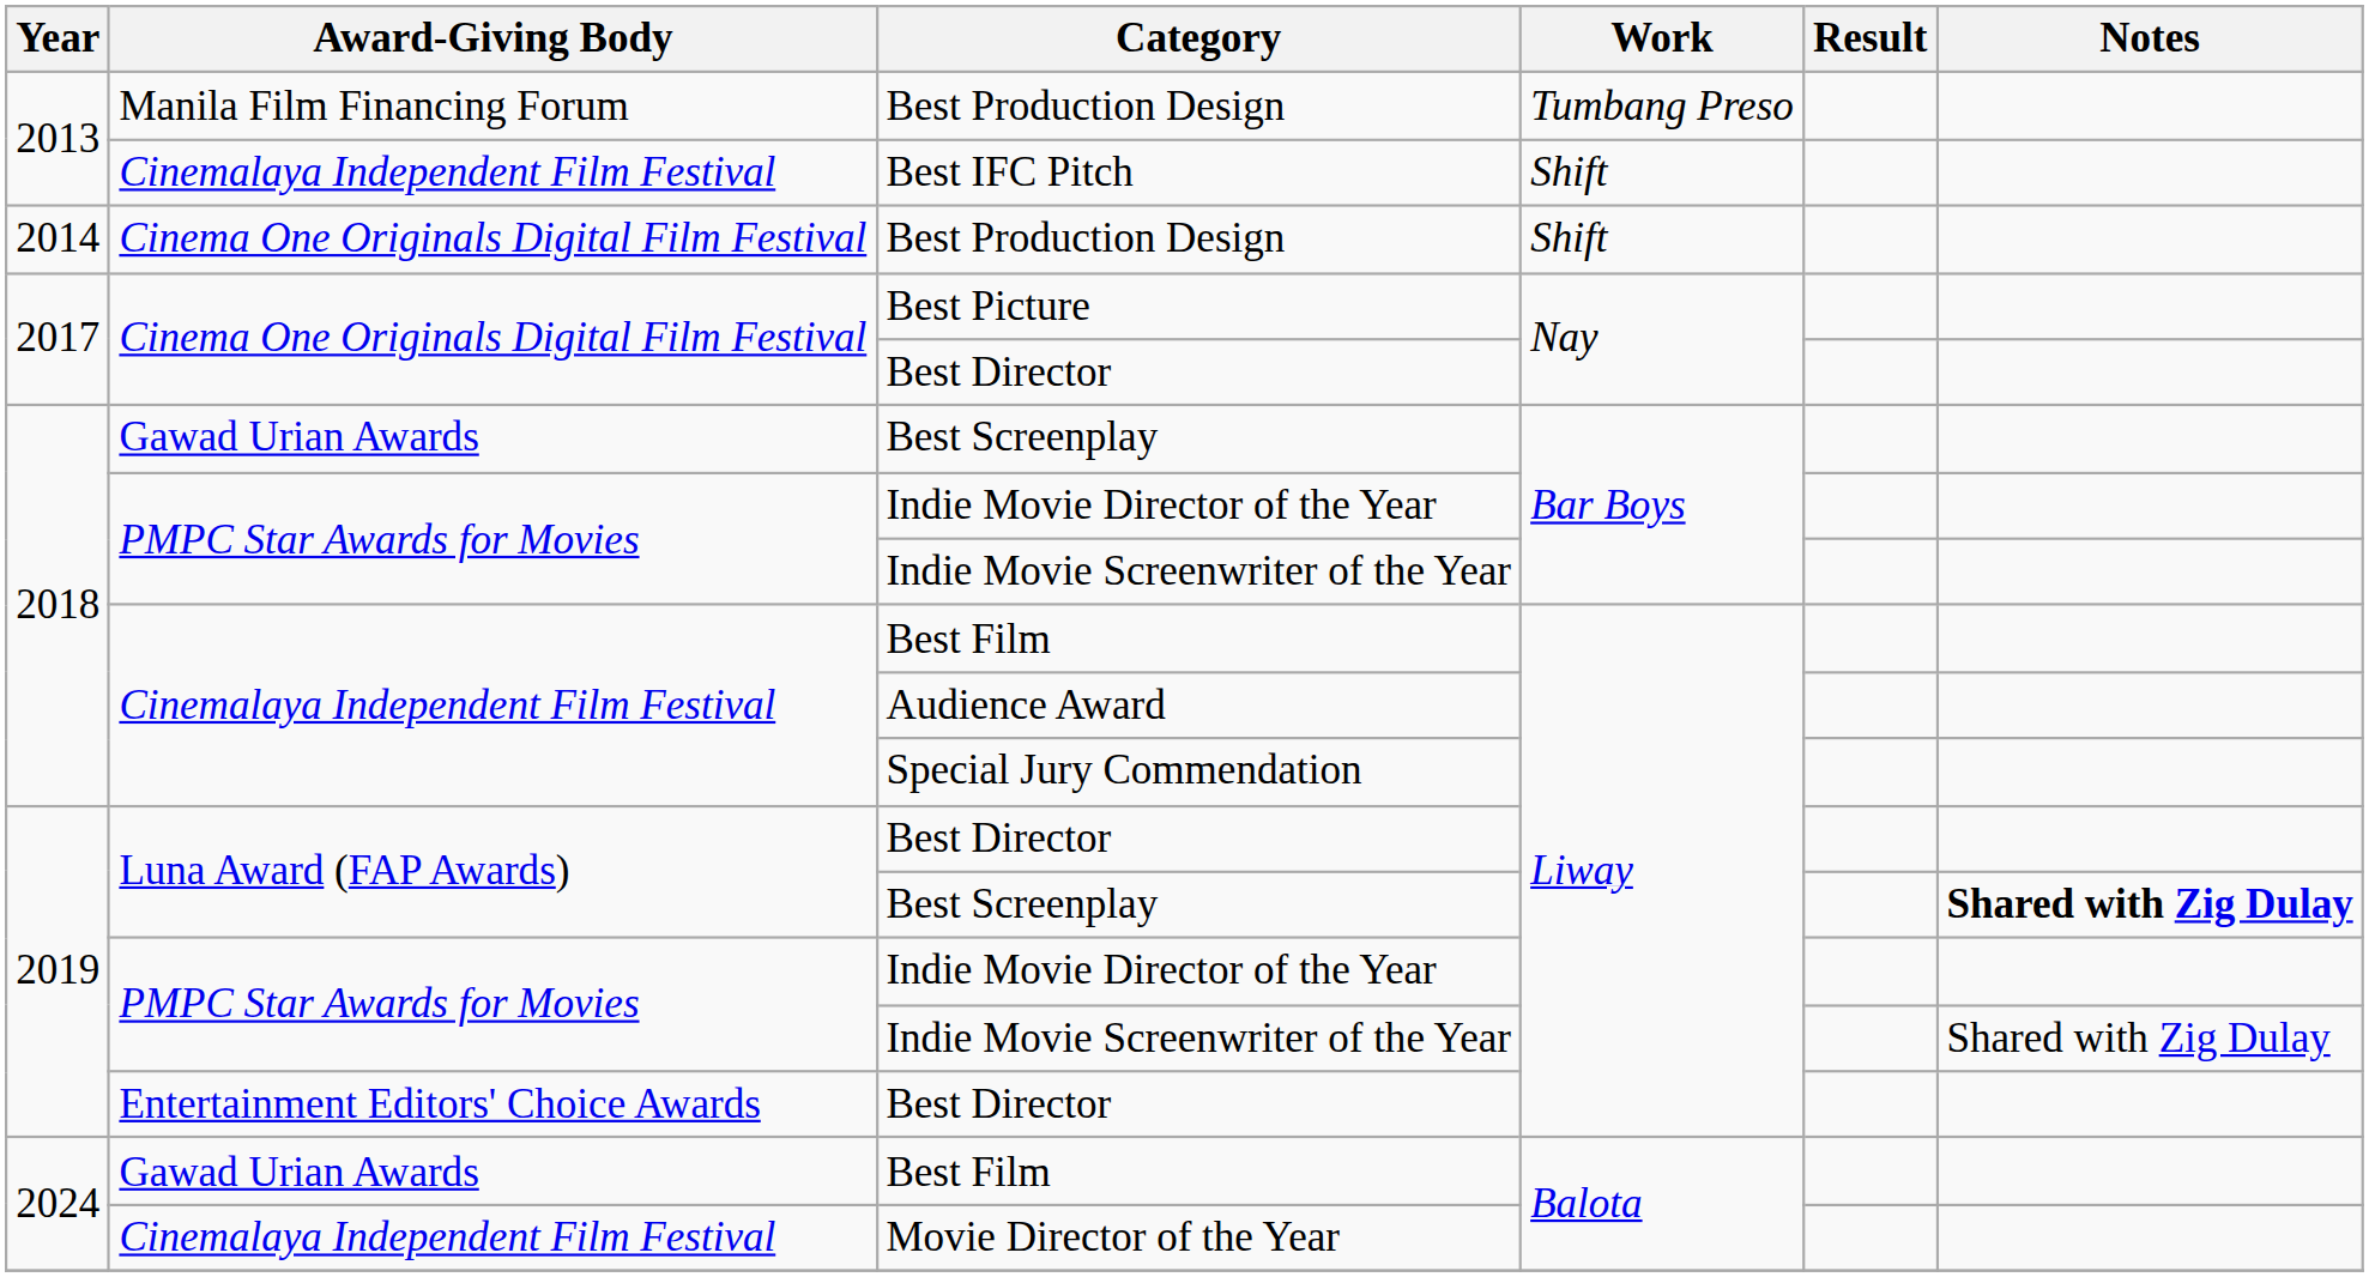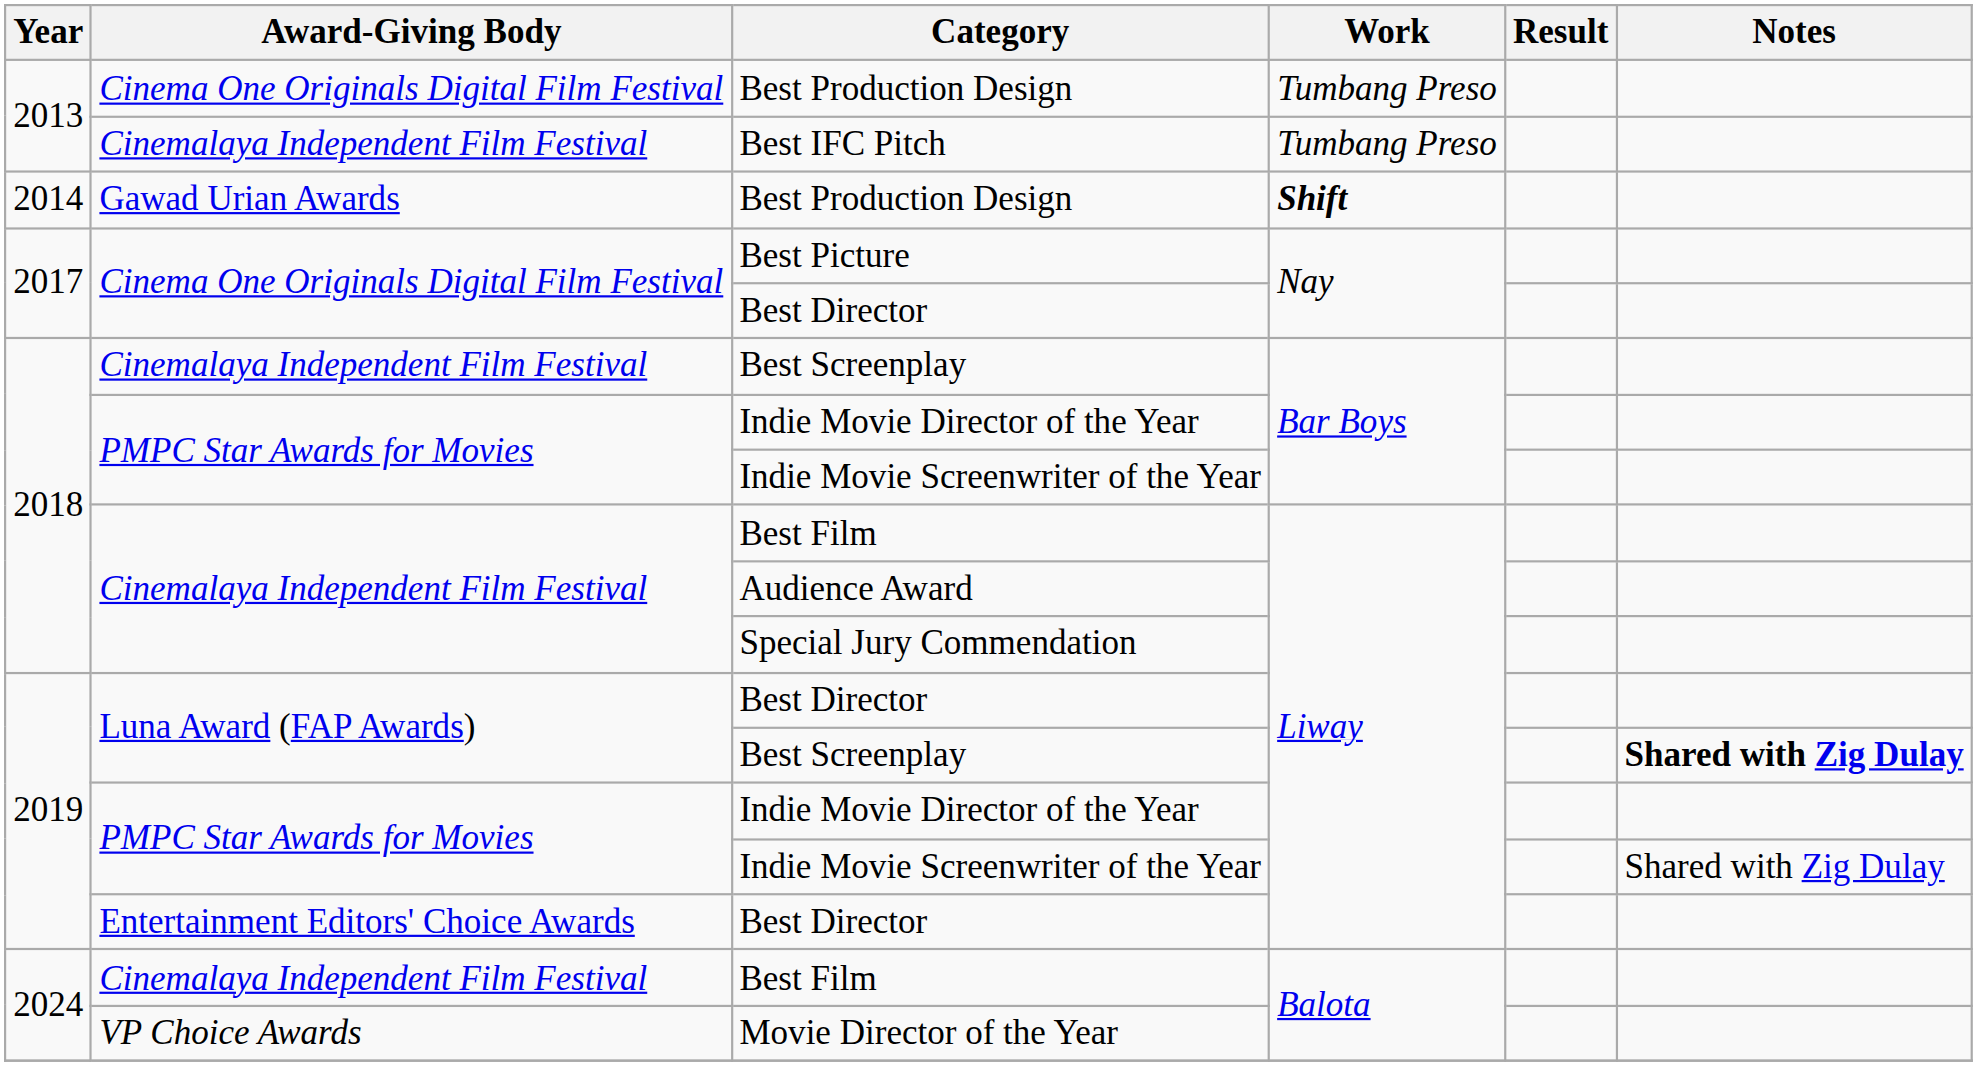2013 / Best Production Design | Award-Giving Body: Manila Film Financing Forum -> Cinema One Originals Digital Film Festival
Best IFC Pitch | Work: Shift -> Tumbang Preso
2014 / Best Production Design | Award-Giving Body: Cinema One Originals Digital Film Festival -> Gawad Urian Awards
2014 / Best Production Design | Work: normal -> bold
2018 / Best Screenplay | Award-Giving Body: Gawad Urian Awards -> Cinemalaya Independent Film Festival
2024 / Best Film | Award-Giving Body: Gawad Urian Awards -> Cinemalaya Independent Film Festival
Movie Director of the Year | Award-Giving Body: Cinemalaya Independent Film Festival -> VP Choice Awards
